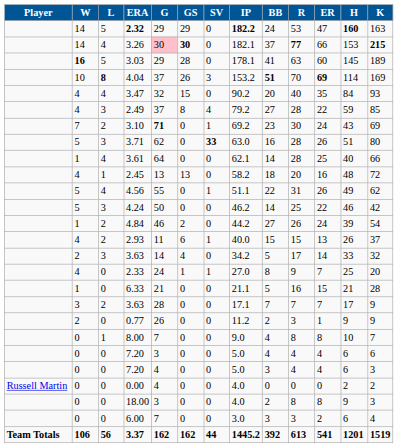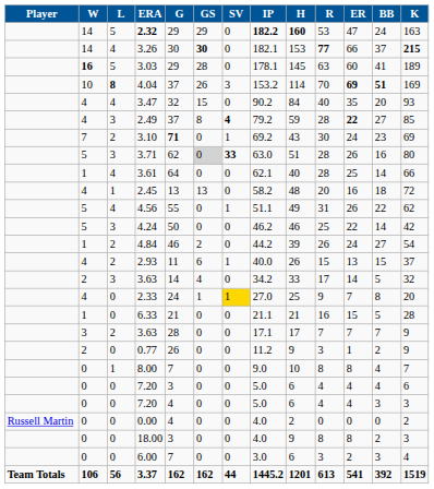columns swapped: H <-> BB
3.26 | G: pink background -> no background
2.49 | SV: normal -> bold
2.49 | ER: normal -> bold
3.71 | GS: no background -> lightgrey background
2.33 | SV: no background -> gold background
